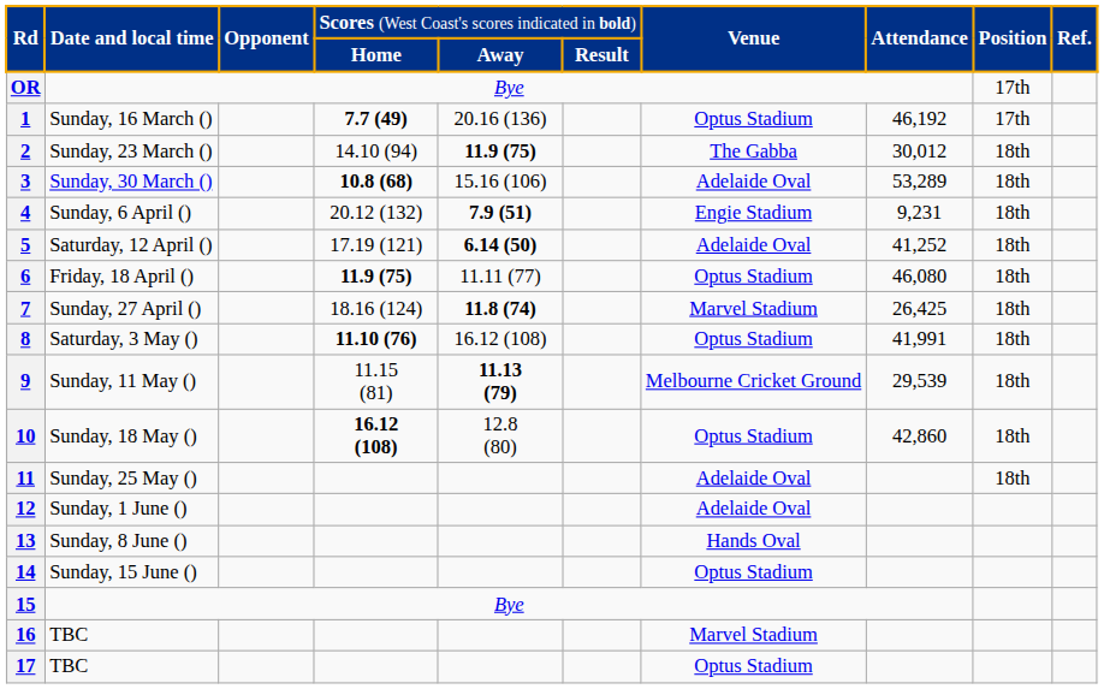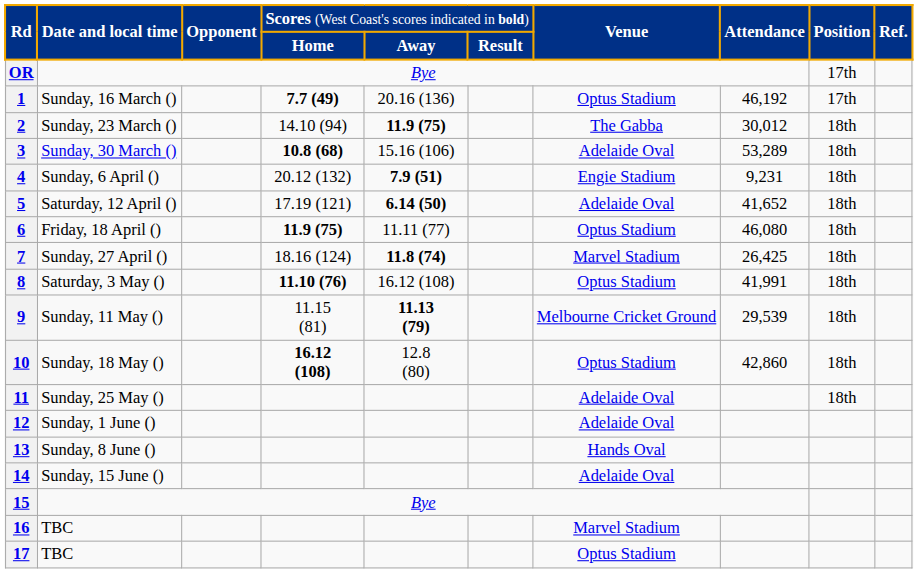5 | column 8: 41,252 -> 41,652
14 | column 7: Optus Stadium -> Adelaide Oval
